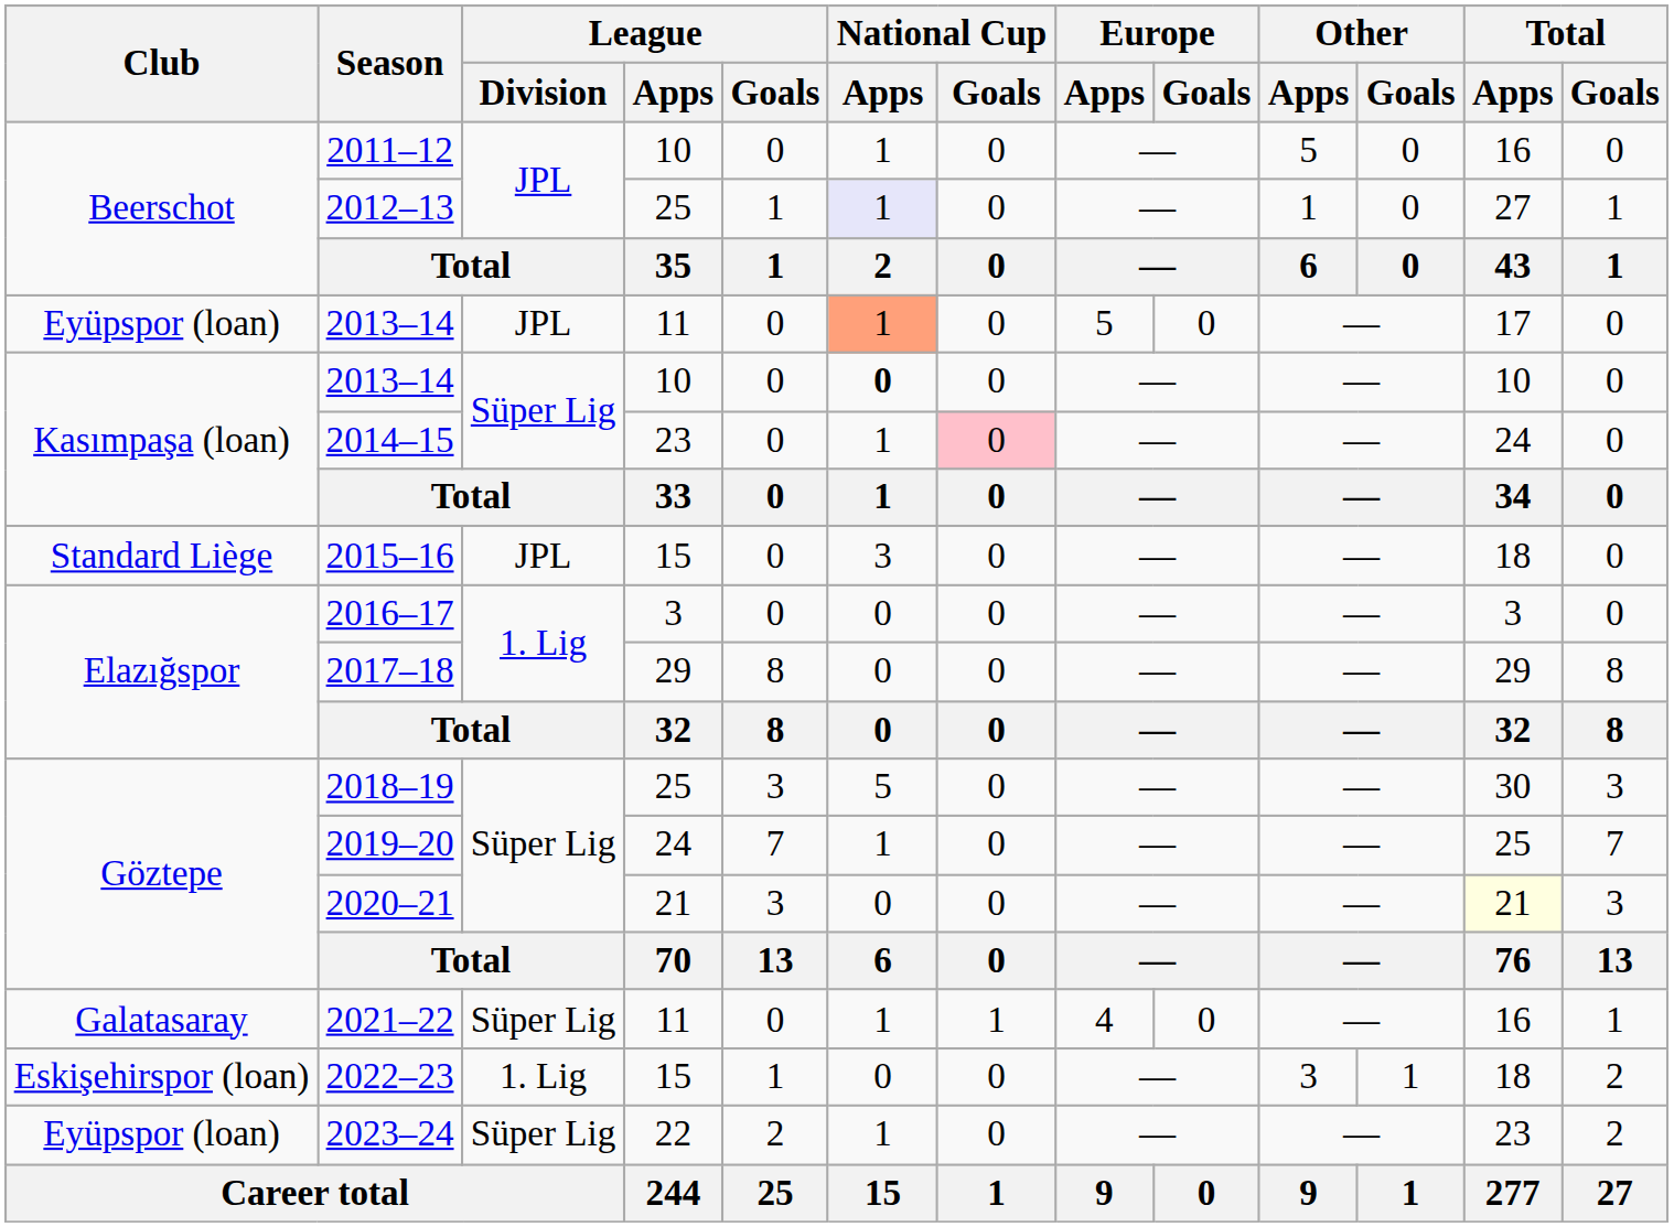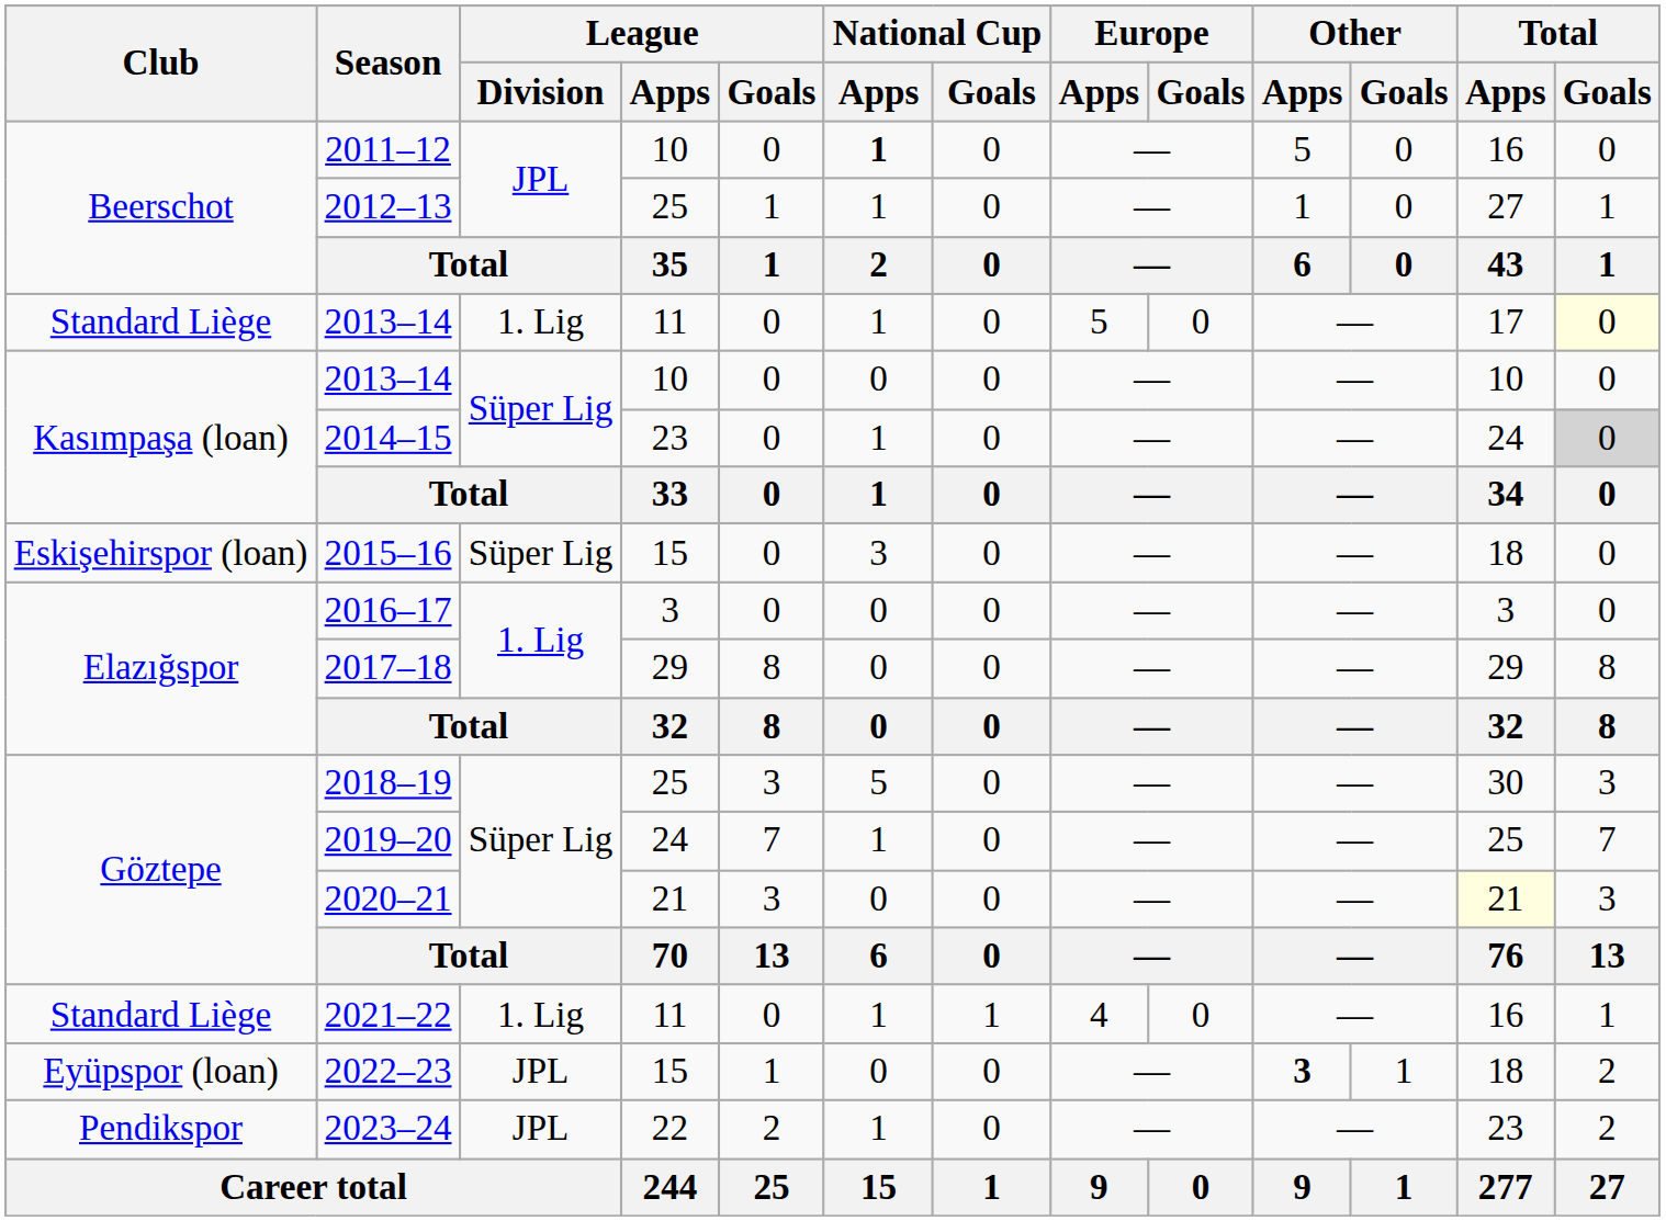2011–12 | National Cup / Apps: normal -> bold
2012–13 | National Cup / Apps: lavender background -> no background
2013–14 / 11 | Club: Eyüpspor (loan) -> Standard Liège
2013–14 / 11 | League / Division: JPL -> 1. Lig
2013–14 / 11 | National Cup / Apps: lightsalmon background -> no background
2013–14 / 11 | Total / Goals: no background -> lightyellow background
2013–14 / 10 | National Cup / Apps: bold -> normal
2014–15 | National Cup / Goals: pink background -> no background
2014–15 | Total / Goals: no background -> lightgrey background
2015–16 | Club: Standard Liège -> Eskişehirspor (loan)
2015–16 | League / Division: JPL -> Süper Lig
2021–22 | Club: Galatasaray -> Standard Liège
2021–22 | League / Division: Süper Lig -> 1. Lig
2022–23 | Club: Eskişehirspor (loan) -> Eyüpspor (loan)
2022–23 | League / Division: 1. Lig -> JPL
2022–23 | Other / Apps: normal -> bold
2023–24 | Club: Eyüpspor (loan) -> Pendikspor
2023–24 | League / Division: Süper Lig -> JPL
